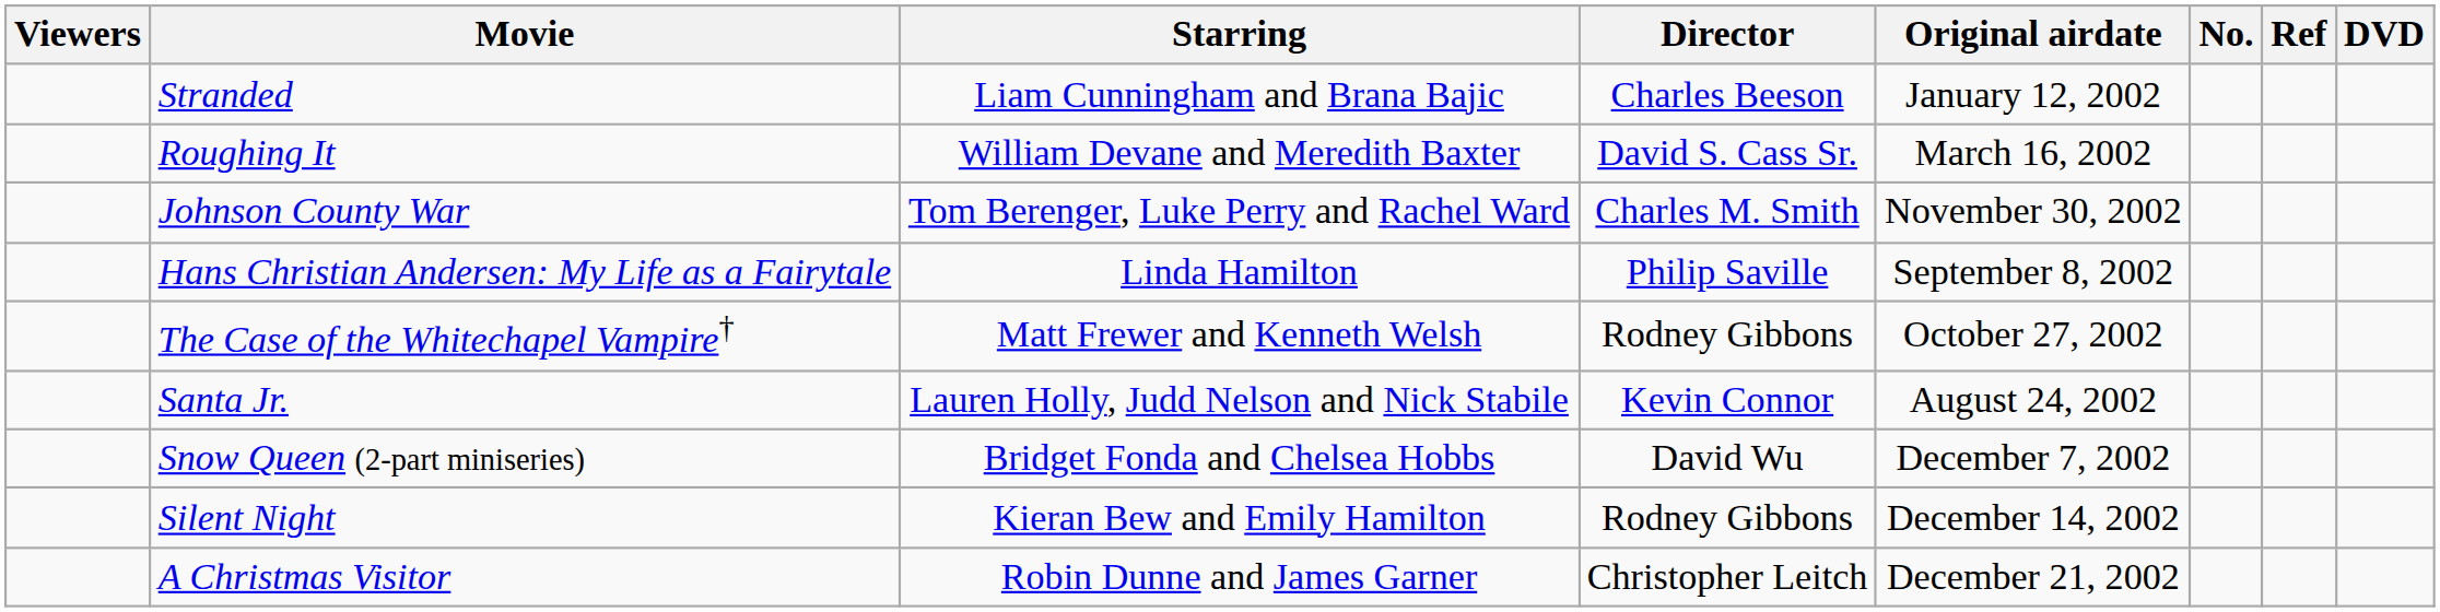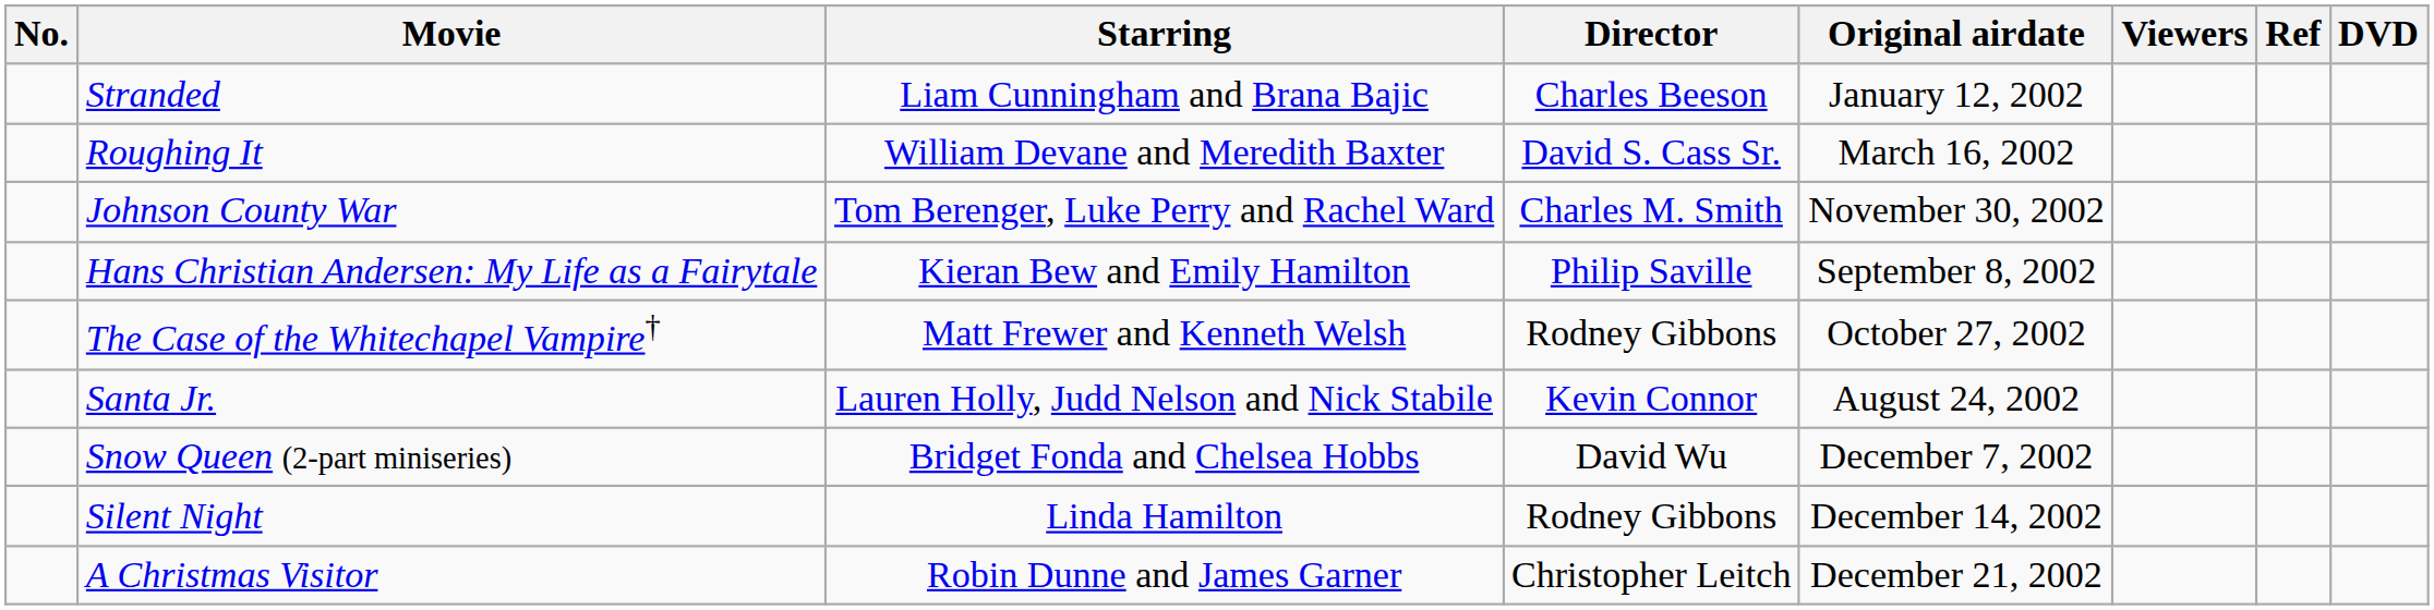columns swapped: No. <-> Viewers
Hans Christian Andersen: My Life as a Fairytale | Starring: Linda Hamilton -> Kieran Bew and Emily Hamilton
Silent Night | Starring: Kieran Bew and Emily Hamilton -> Linda Hamilton
